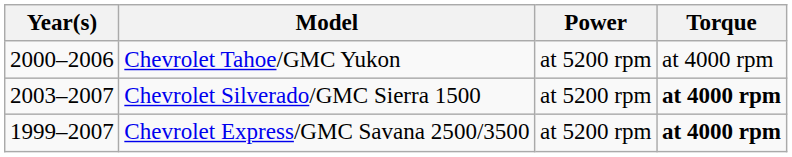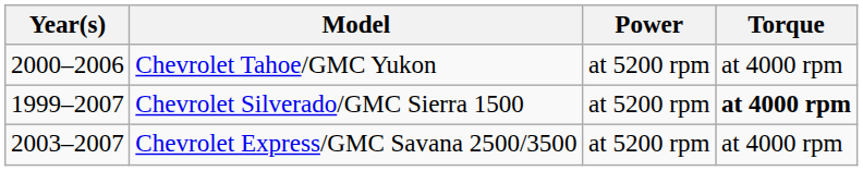Chevrolet Silverado/GMC Sierra 1500 | Year(s): 2003–2007 -> 1999–2007
Chevrolet Express/GMC Savana 2500/3500 | Year(s): 1999–2007 -> 2003–2007
Chevrolet Express/GMC Savana 2500/3500 | Torque: bold -> normal
